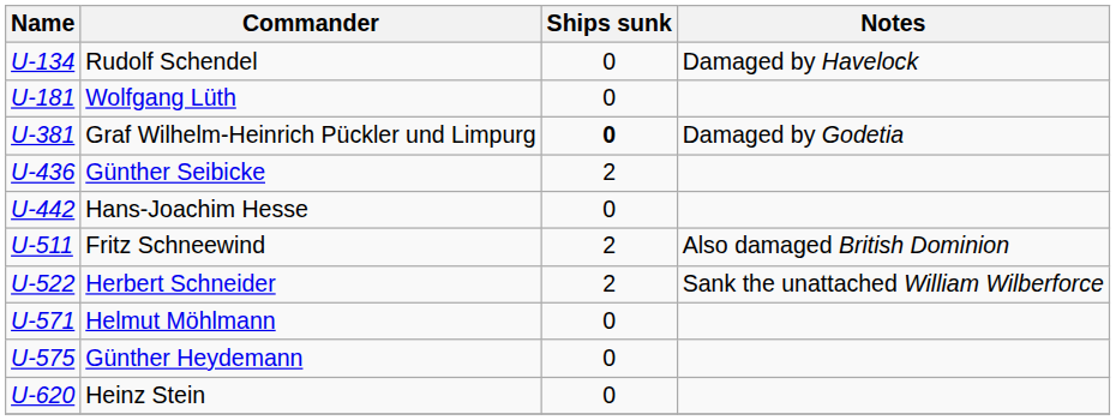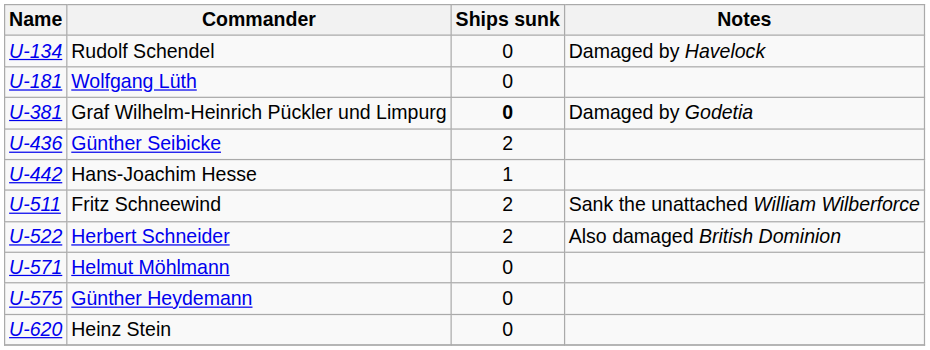Hans-Joachim Hesse | Ships sunk: 0 -> 1
Fritz Schneewind | Notes: Also damaged British Dominion -> Sank the unattached William Wilberforce
Herbert Schneider | Notes: Sank the unattached William Wilberforce -> Also damaged British Dominion
